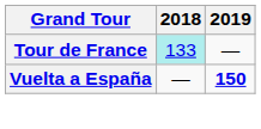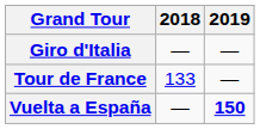+ row: Giro d'Italia | — | —
Tour de France | 2018: paleturquoise background -> no background
